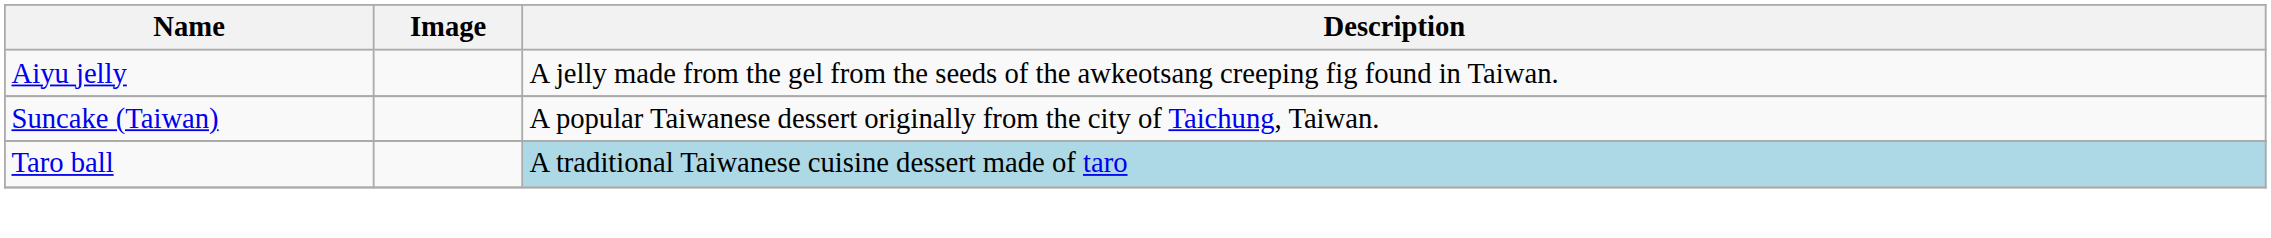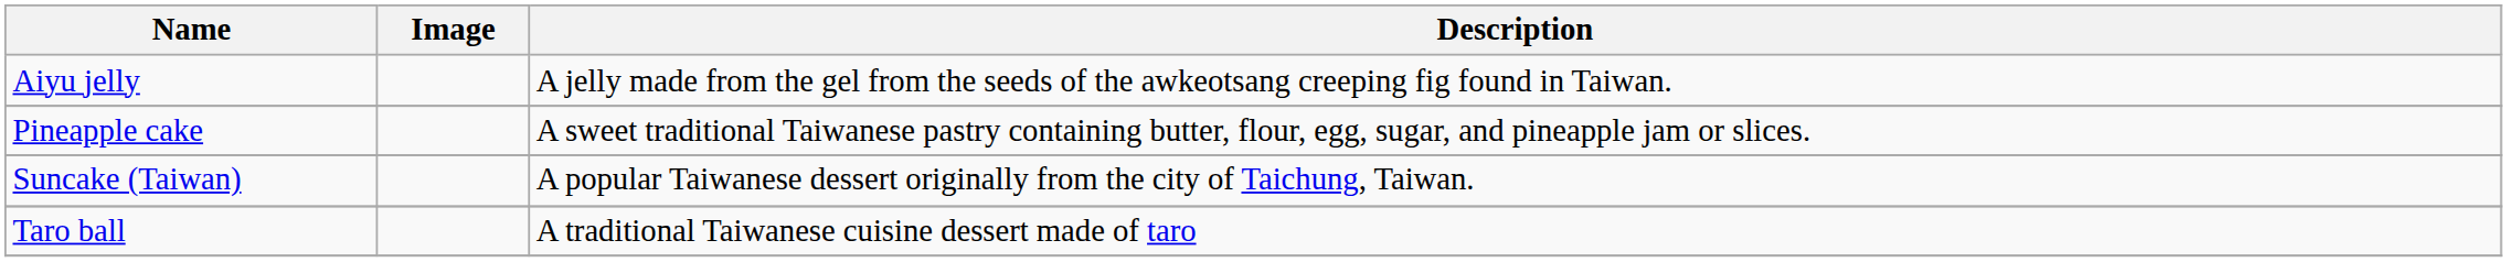+ row: Pineapple cake | A sweet traditional Taiwanese pastry containing butter, flour, egg, sugar, and pineapple jam or slices.
Taro ball | Description: lightblue background -> no background
